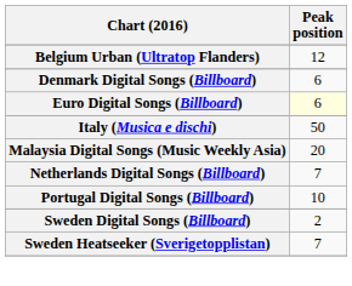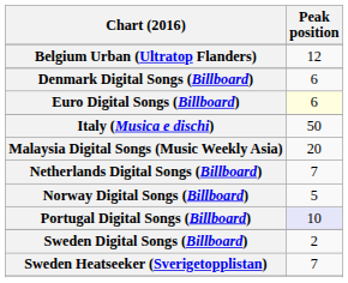+ row: Norway Digital Songs (Billboard) | 5
Portugal Digital Songs (Billboard) | Peak position: no background -> lavender background
